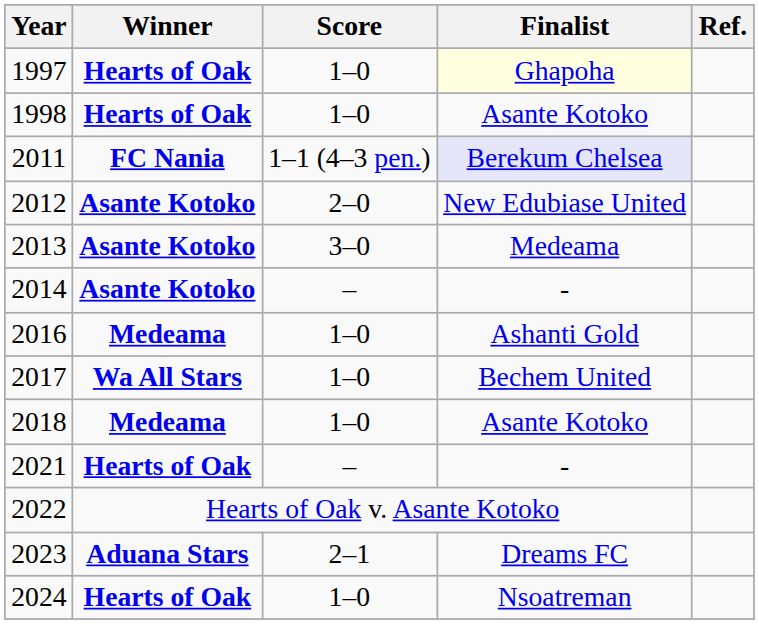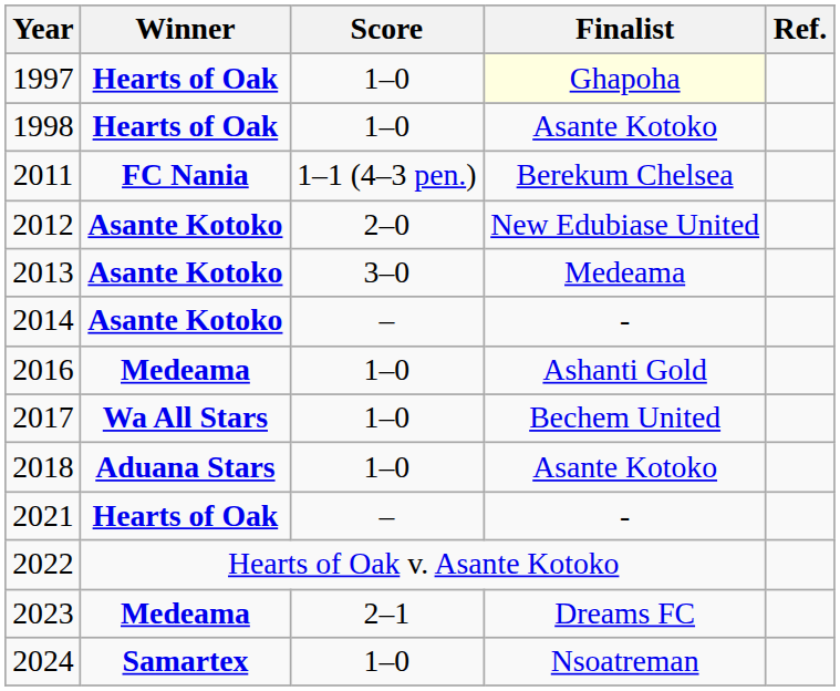2011 | Finalist: lavender background -> no background
2018 | Winner: Medeama -> Aduana Stars
2023 | Winner: Aduana Stars -> Medeama
2024 | Winner: Hearts of Oak -> Samartex
